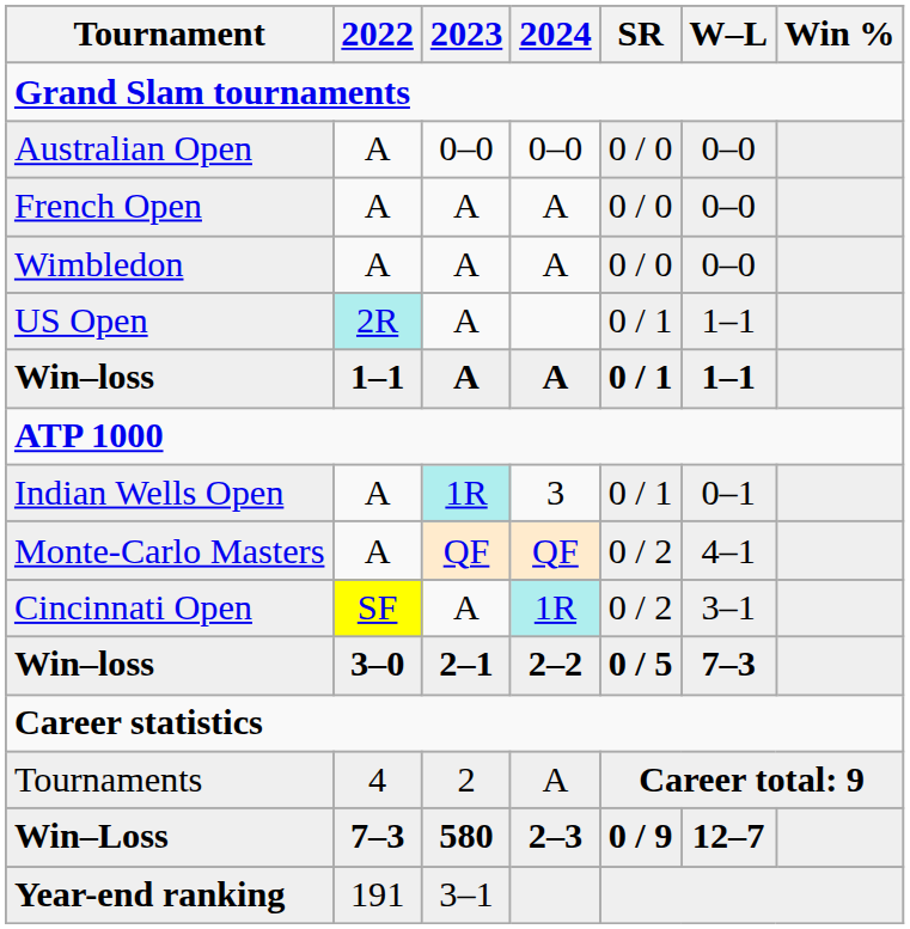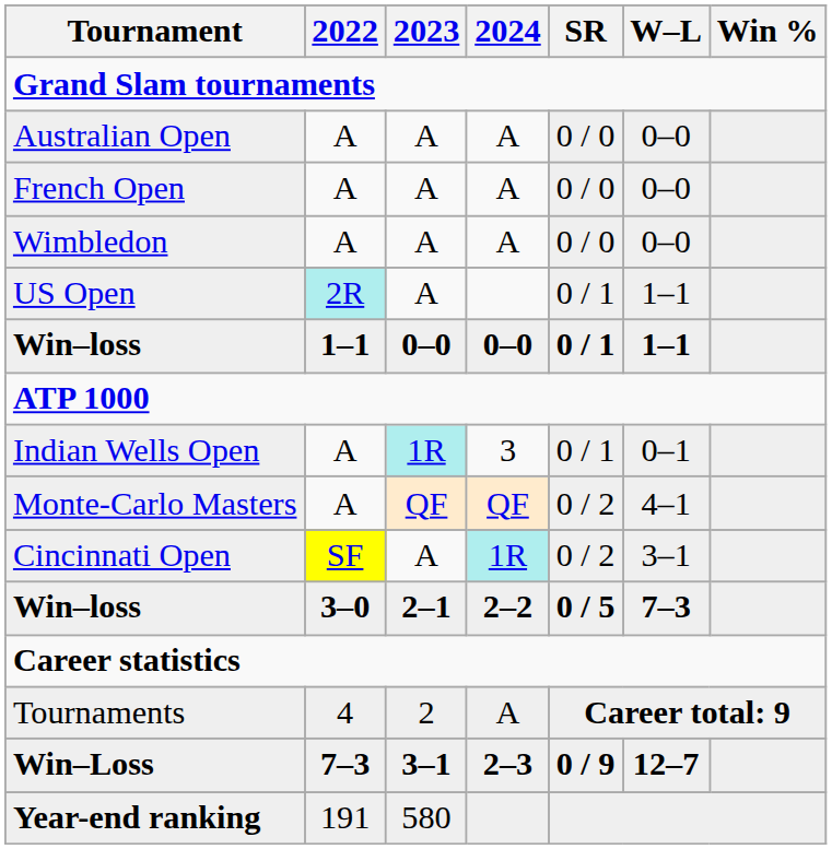Australian Open | 2023: 0–0 -> A
Australian Open | 2024: 0–0 -> A
Win–loss / 1–1 | 2023: A -> 0–0
Win–loss / 1–1 | 2024: A -> 0–0
Win–Loss | 2023: 580 -> 3–1
Year-end ranking | 2023: 3–1 -> 580
